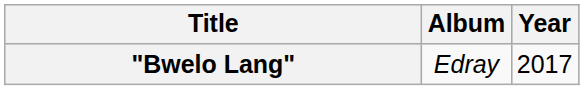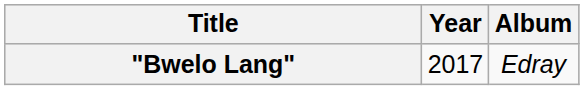columns swapped: Year <-> Album
